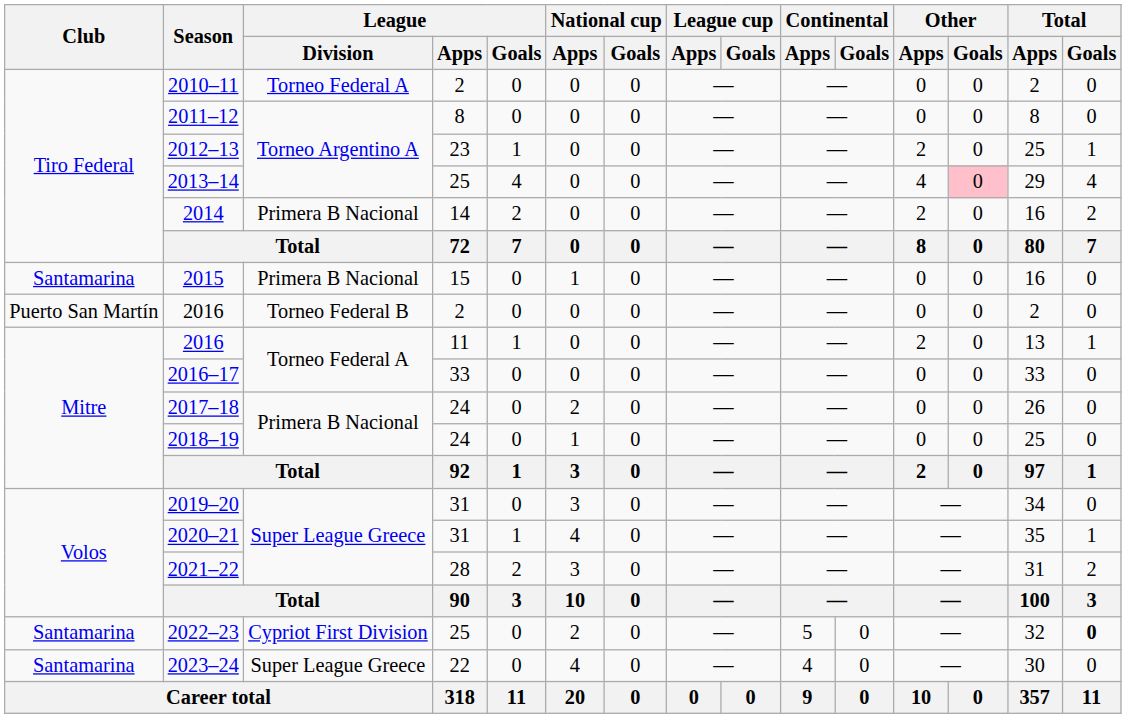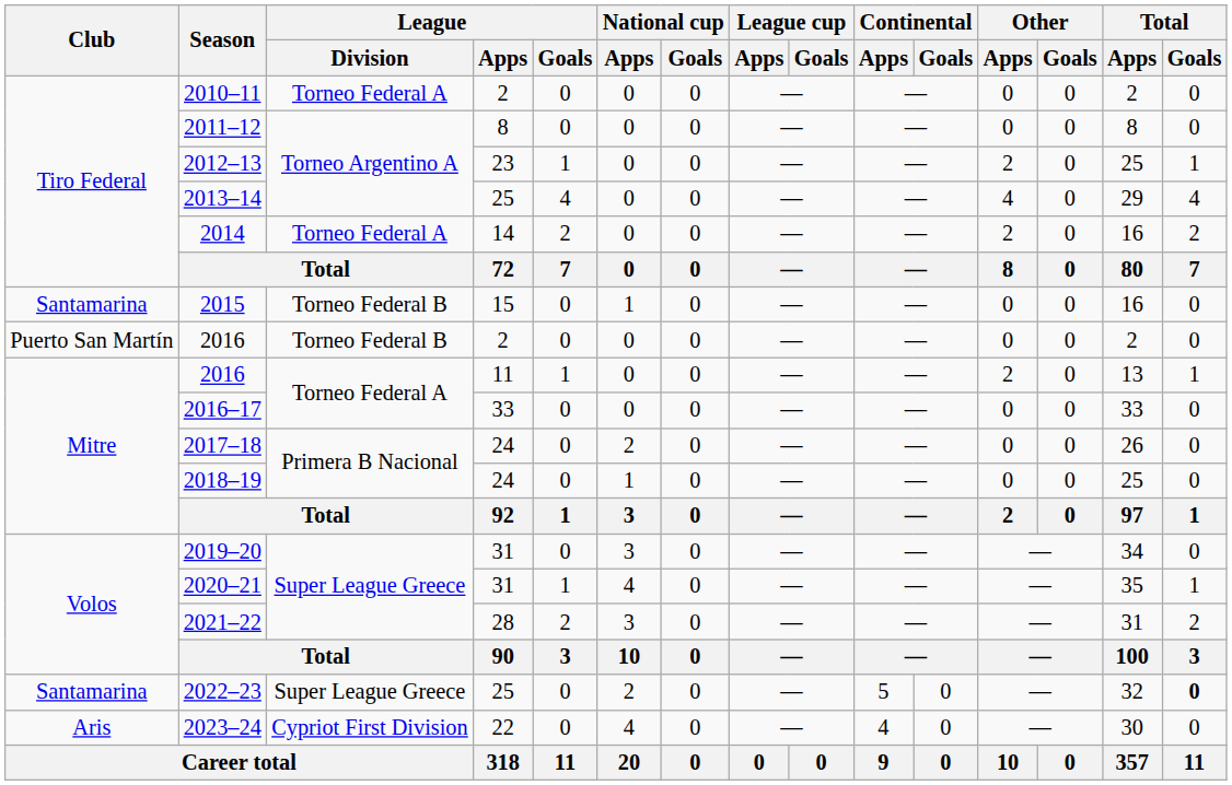2013–14 | Other / Goals: pink background -> no background
2014 | League / Division: Primera B Nacional -> Torneo Federal A
2015 | League / Division: Primera B Nacional -> Torneo Federal B
2022–23 | League / Division: Cypriot First Division -> Super League Greece
2023–24 | Club: Santamarina -> Aris
2023–24 | League / Division: Super League Greece -> Cypriot First Division
